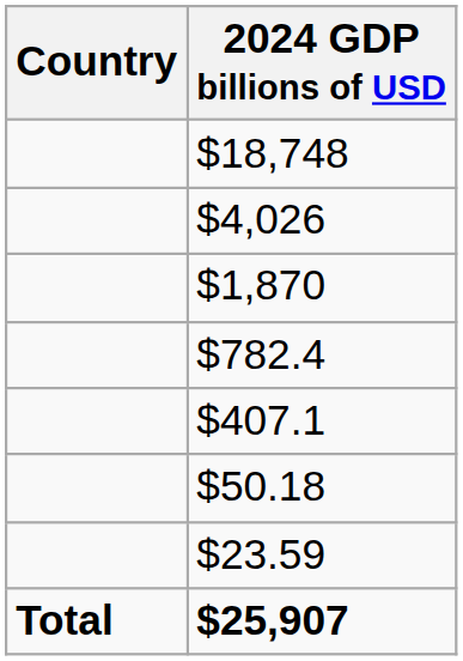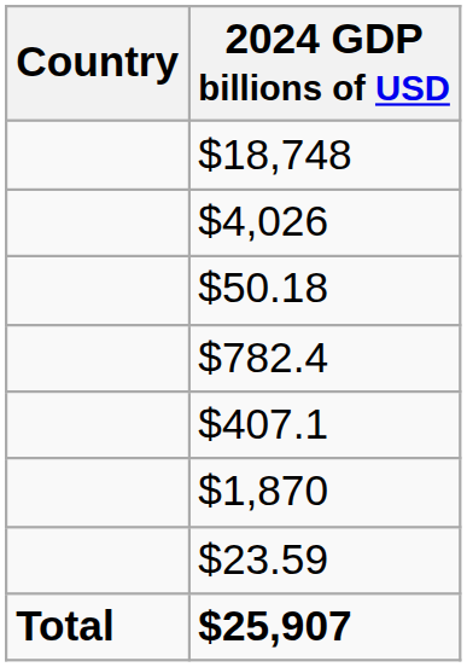rows swapped: $1,870 <-> $50.18
